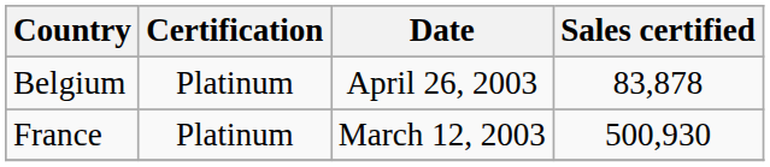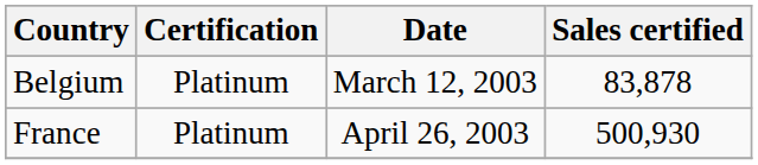Belgium | Date: April 26, 2003 -> March 12, 2003
France | Date: March 12, 2003 -> April 26, 2003
